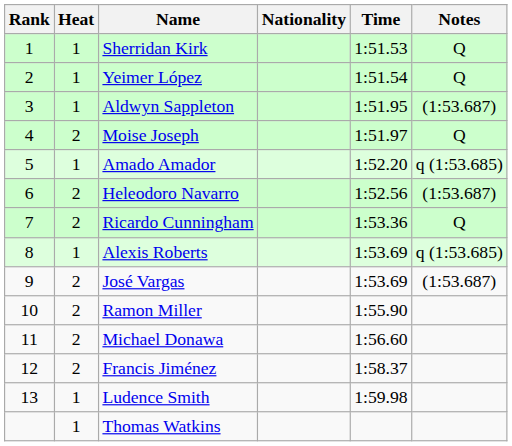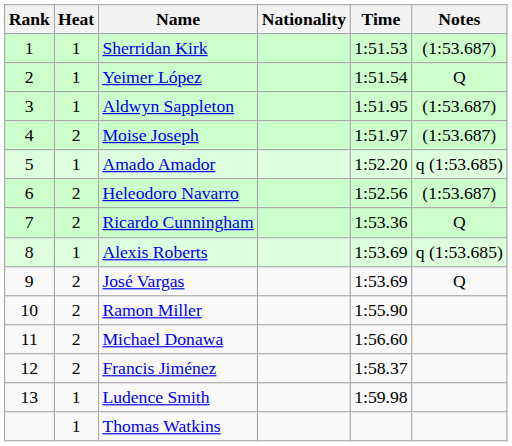Sherridan Kirk | Notes: Q -> (1:53.687)
Moise Joseph | Notes: Q -> (1:53.687)
José Vargas | Notes: (1:53.687) -> Q
